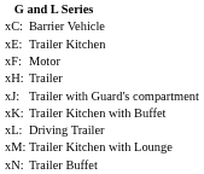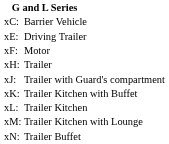xE: | column 2: Trailer Kitchen -> Driving Trailer
xL: | column 2: Driving Trailer -> Trailer Kitchen
